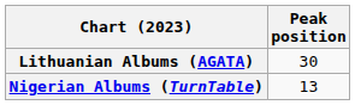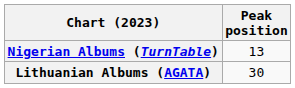rows swapped: Lithuanian Albums (AGATA) <-> Nigerian Albums (TurnTable)
